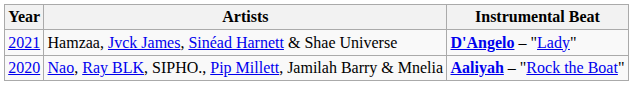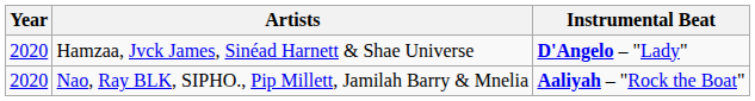Hamzaa, Jvck James, Sinéad Harnett & Shae Universe | Year: 2021 -> 2020
